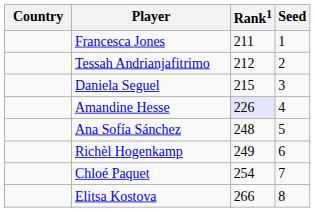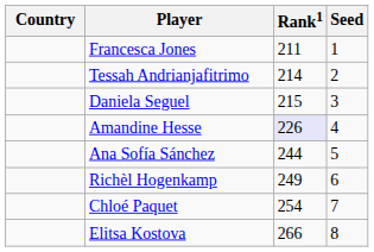Tessah Andrianjafitrimo | Rank1: 212 -> 214
Ana Sofía Sánchez | Rank1: 248 -> 244
